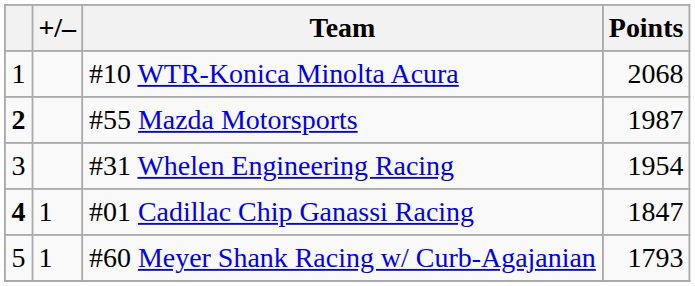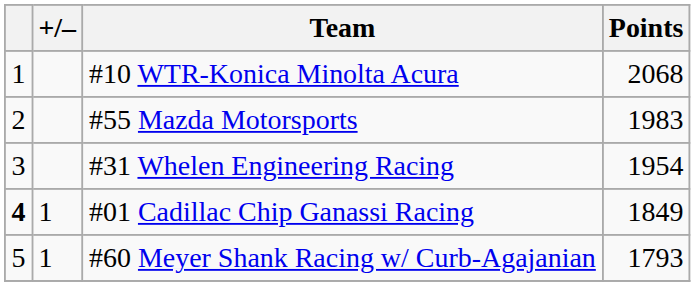#55 Mazda Motorsports | column 1: bold -> normal
#55 Mazda Motorsports | Points: 1987 -> 1983
#01 Cadillac Chip Ganassi Racing | Points: 1847 -> 1849
